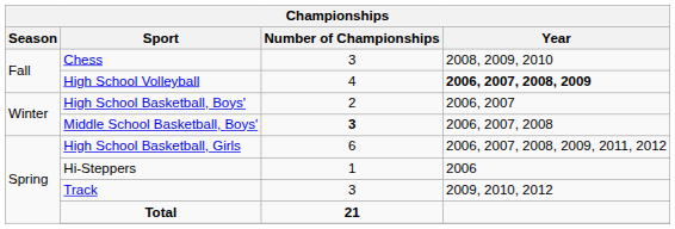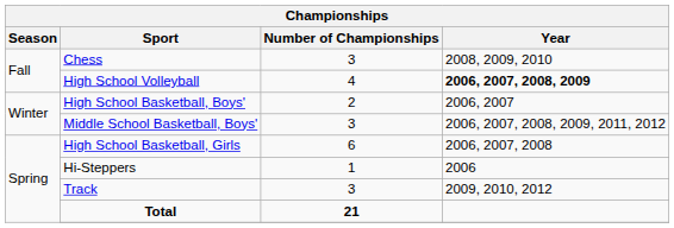Middle School Basketball, Boys' | Number of Championships: bold -> normal
Middle School Basketball, Boys' | Year: 2006, 2007, 2008 -> 2006, 2007, 2008, 2009, 2011, 2012
High School Basketball, Girls | Year: 2006, 2007, 2008, 2009, 2011, 2012 -> 2006, 2007, 2008
